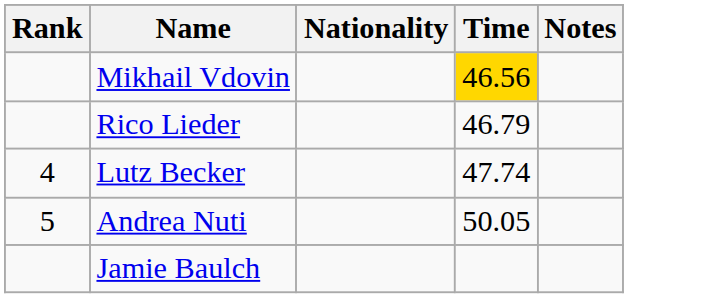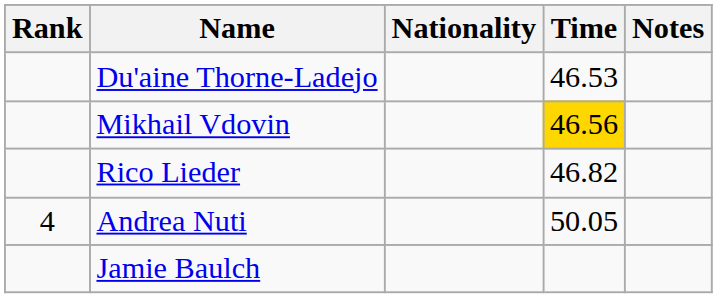+ row: Du'aine Thorne-Ladejo | 46.53
Rico Lieder | Time: 46.79 -> 46.82
- row: 4 | Lutz Becker | 47.74
Andrea Nuti | Rank: 5 -> 4
